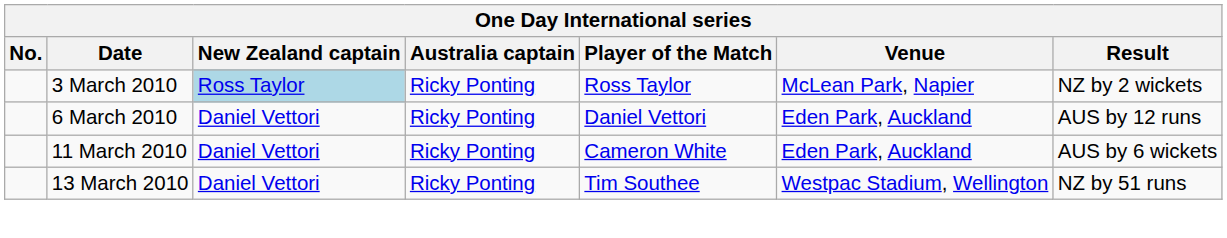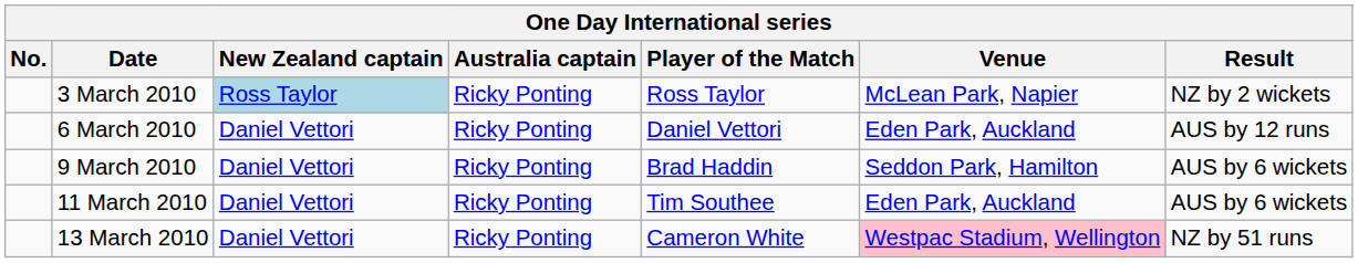+ row: 9 March 2010 | Daniel Vettori | Ricky Ponting | Brad Haddin | Seddon Park, Hamilton | AUS by 6 wickets
11 March 2010 | Player of the Match: Cameron White -> Tim Southee
13 March 2010 | Player of the Match: Tim Southee -> Cameron White
13 March 2010 | Venue: no background -> pink background
